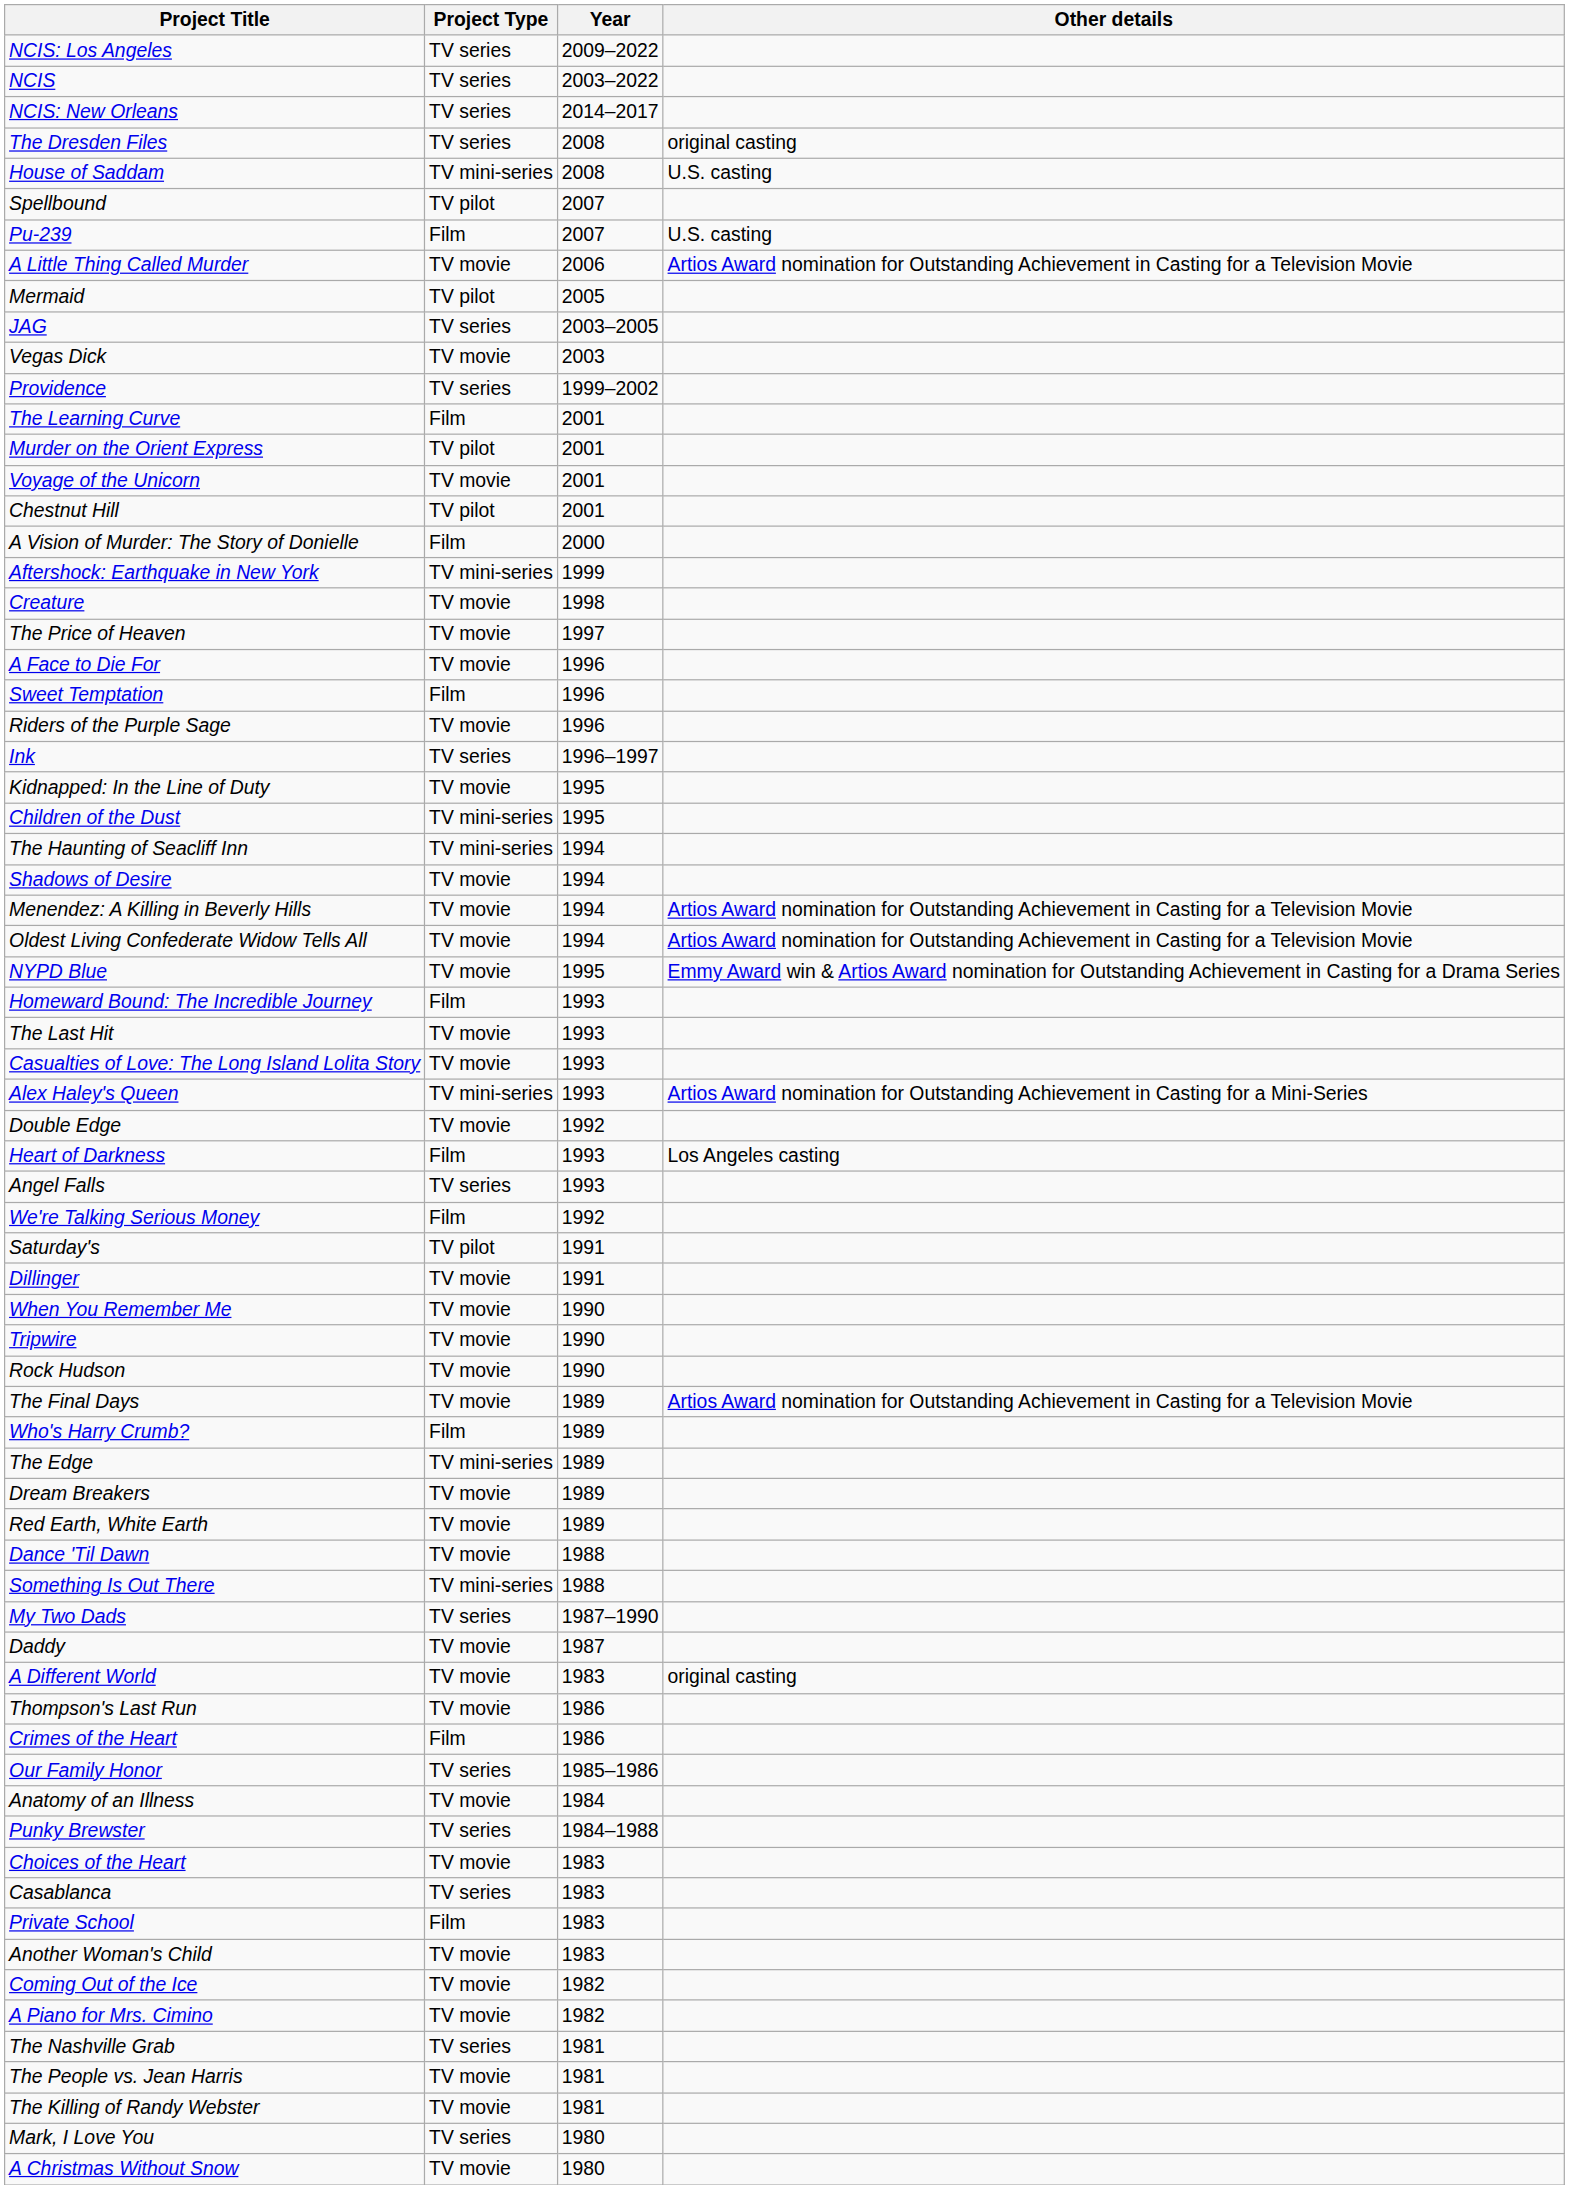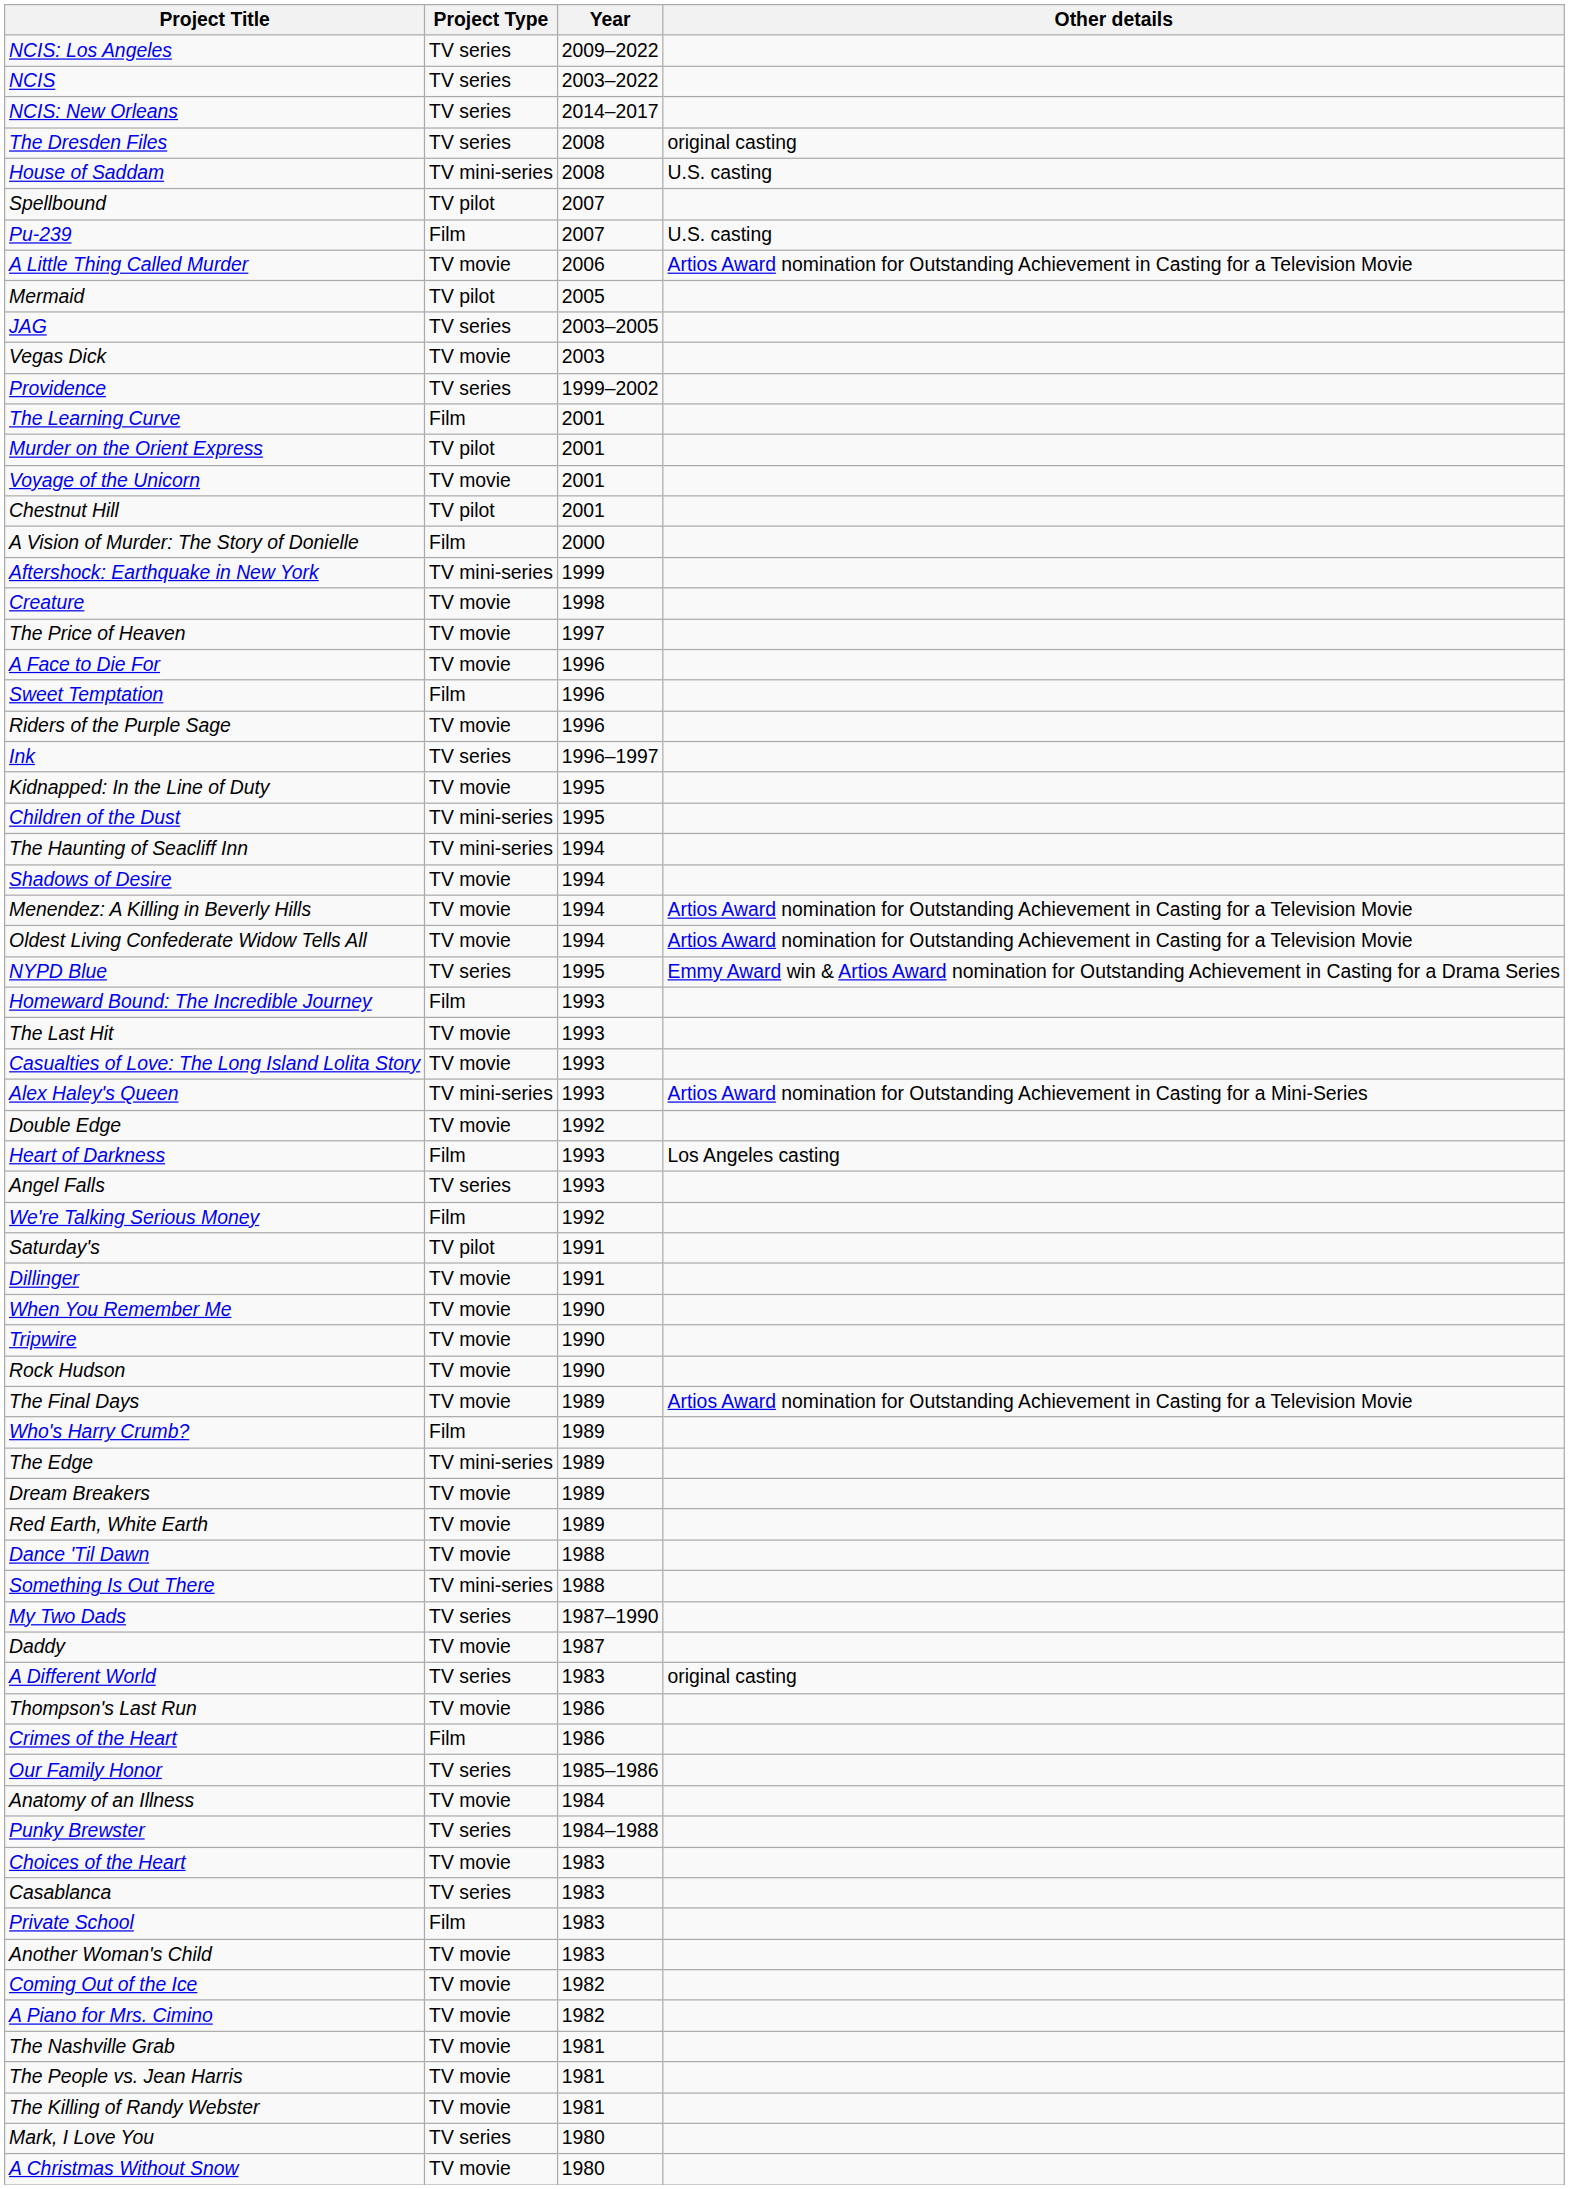NYPD Blue | Project Type: TV movie -> TV series
A Different World | Project Type: TV movie -> TV series
The Nashville Grab | Project Type: TV series -> TV movie
